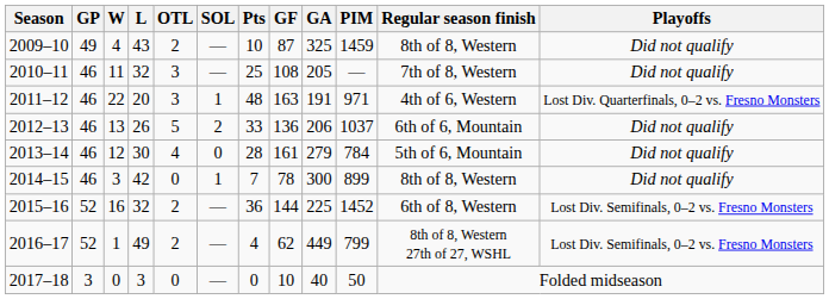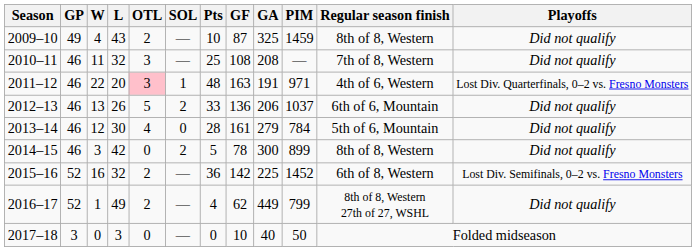2010–11 | GA: 205 -> 208
2011–12 | OTL: no background -> pink background
2014–15 | SOL: 1 -> 2
2014–15 | Pts: 7 -> 5
2015–16 | GF: 144 -> 142
2016–17 | Playoffs: Lost Div. Semifinals, 0–2 vs. Fresno Monsters -> Did not qualify
